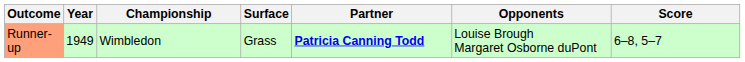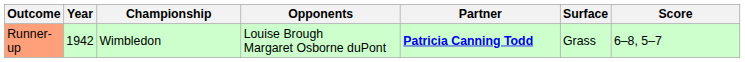columns swapped: Surface <-> Opponents
Runner-up | Year: 1949 -> 1942
